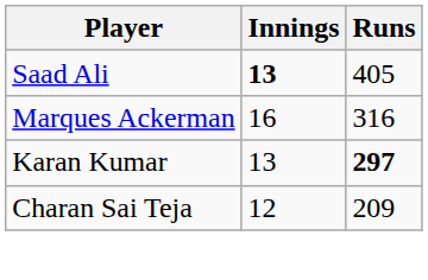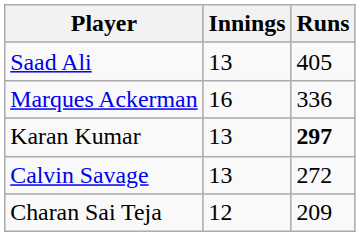Saad Ali | Innings: bold -> normal
Marques Ackerman | Runs: 316 -> 336
+ row: Calvin Savage | 13 | 272
